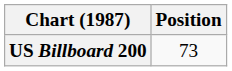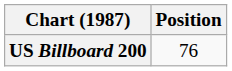US Billboard 200 | Position: 73 -> 76
